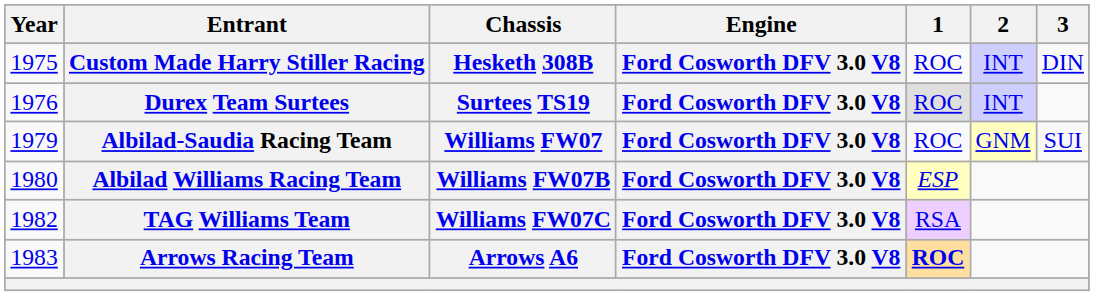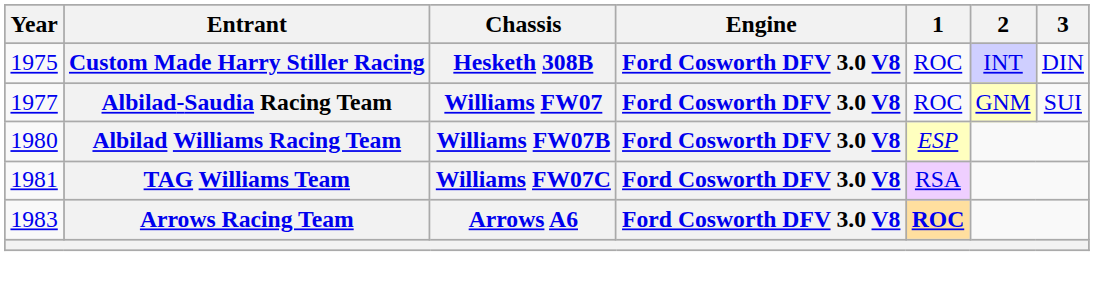- row: 1976 | Durex Team Surtees | Surtees TS19 | Ford Cosworth DFV 3.0 V8 | ROC | INT
Albilad-Saudia Racing Team | Year: 1979 -> 1977
TAG Williams Team | Year: 1982 -> 1981
